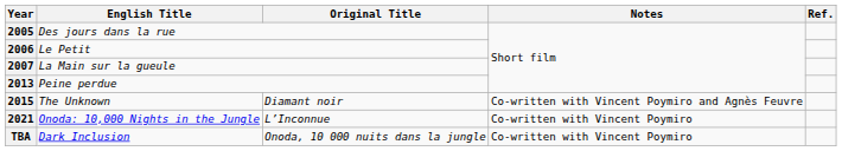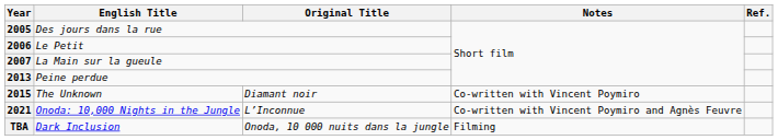2015 | Notes: Co-written with Vincent Poymiro and Agnès Feuvre -> Co-written with Vincent Poymiro
2021 | Notes: Co-written with Vincent Poymiro -> Co-written with Vincent Poymiro and Agnès Feuvre
TBA | Notes: Co-written with Vincent Poymiro -> Filming
